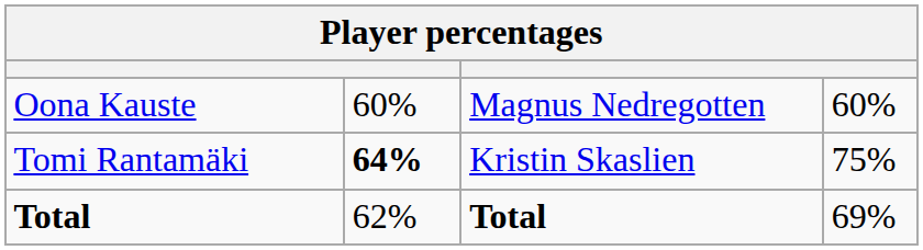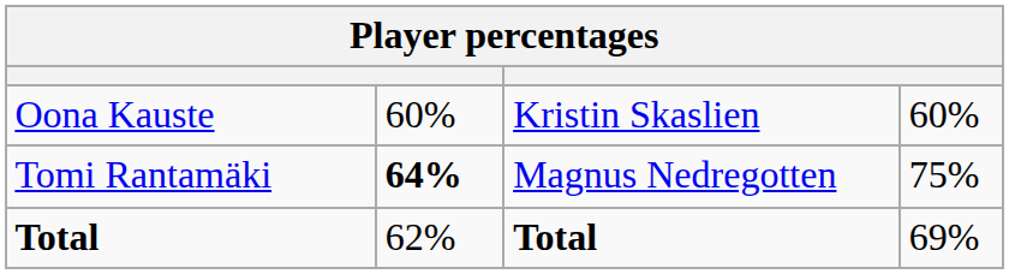Oona Kauste | column 3: Magnus Nedregotten -> Kristin Skaslien
Tomi Rantamäki | column 3: Kristin Skaslien -> Magnus Nedregotten
